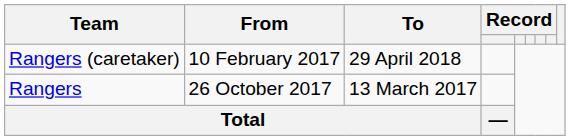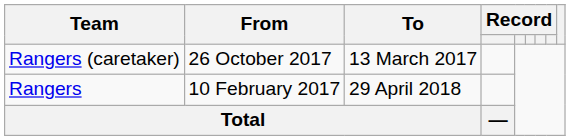Rangers (caretaker) | From: 10 February 2017 -> 26 October 2017
Rangers (caretaker) | To: 29 April 2018 -> 13 March 2017
Rangers | From: 26 October 2017 -> 10 February 2017
Rangers | To: 13 March 2017 -> 29 April 2018
